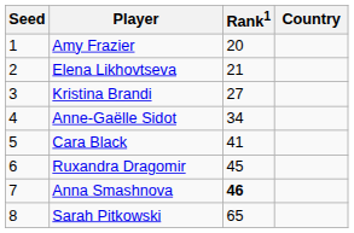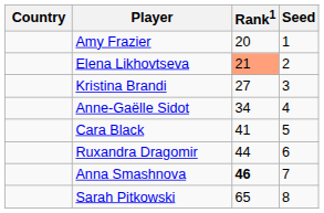columns swapped: Country <-> Seed
Elena Likhovtseva | Rank1: no background -> lightsalmon background
Ruxandra Dragomir | Rank1: 45 -> 44
